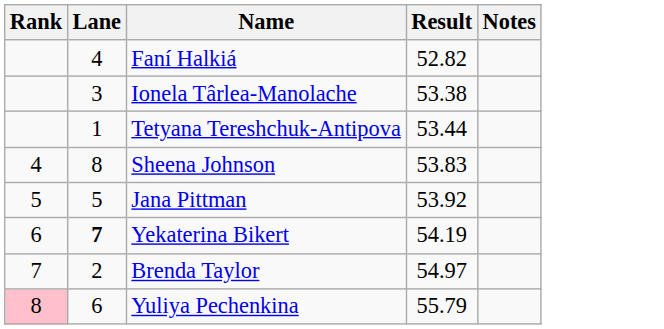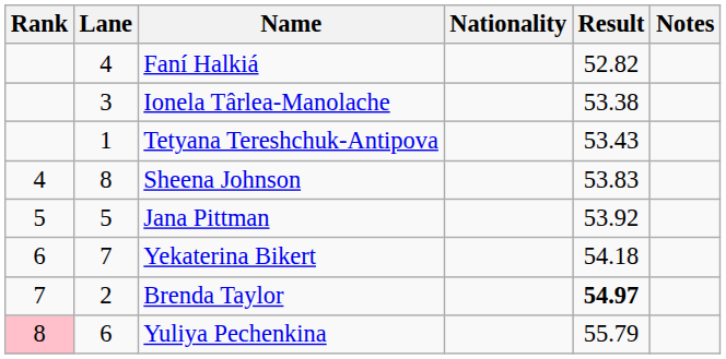+ column: Nationality
Tetyana Tereshchuk-Antipova | Result: 53.44 -> 53.43
Yekaterina Bikert | Lane: bold -> normal
Yekaterina Bikert | Result: 54.19 -> 54.18
Brenda Taylor | Result: normal -> bold
